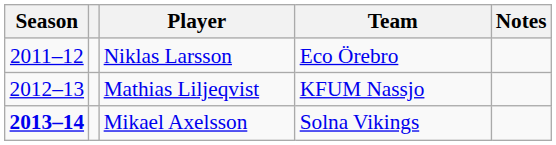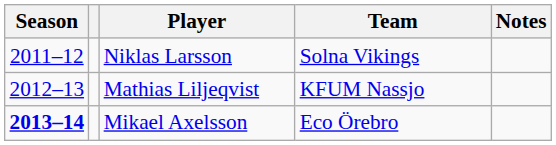Niklas Larsson | Team: Eco Örebro -> Solna Vikings
Mikael Axelsson | Team: Solna Vikings -> Eco Örebro
